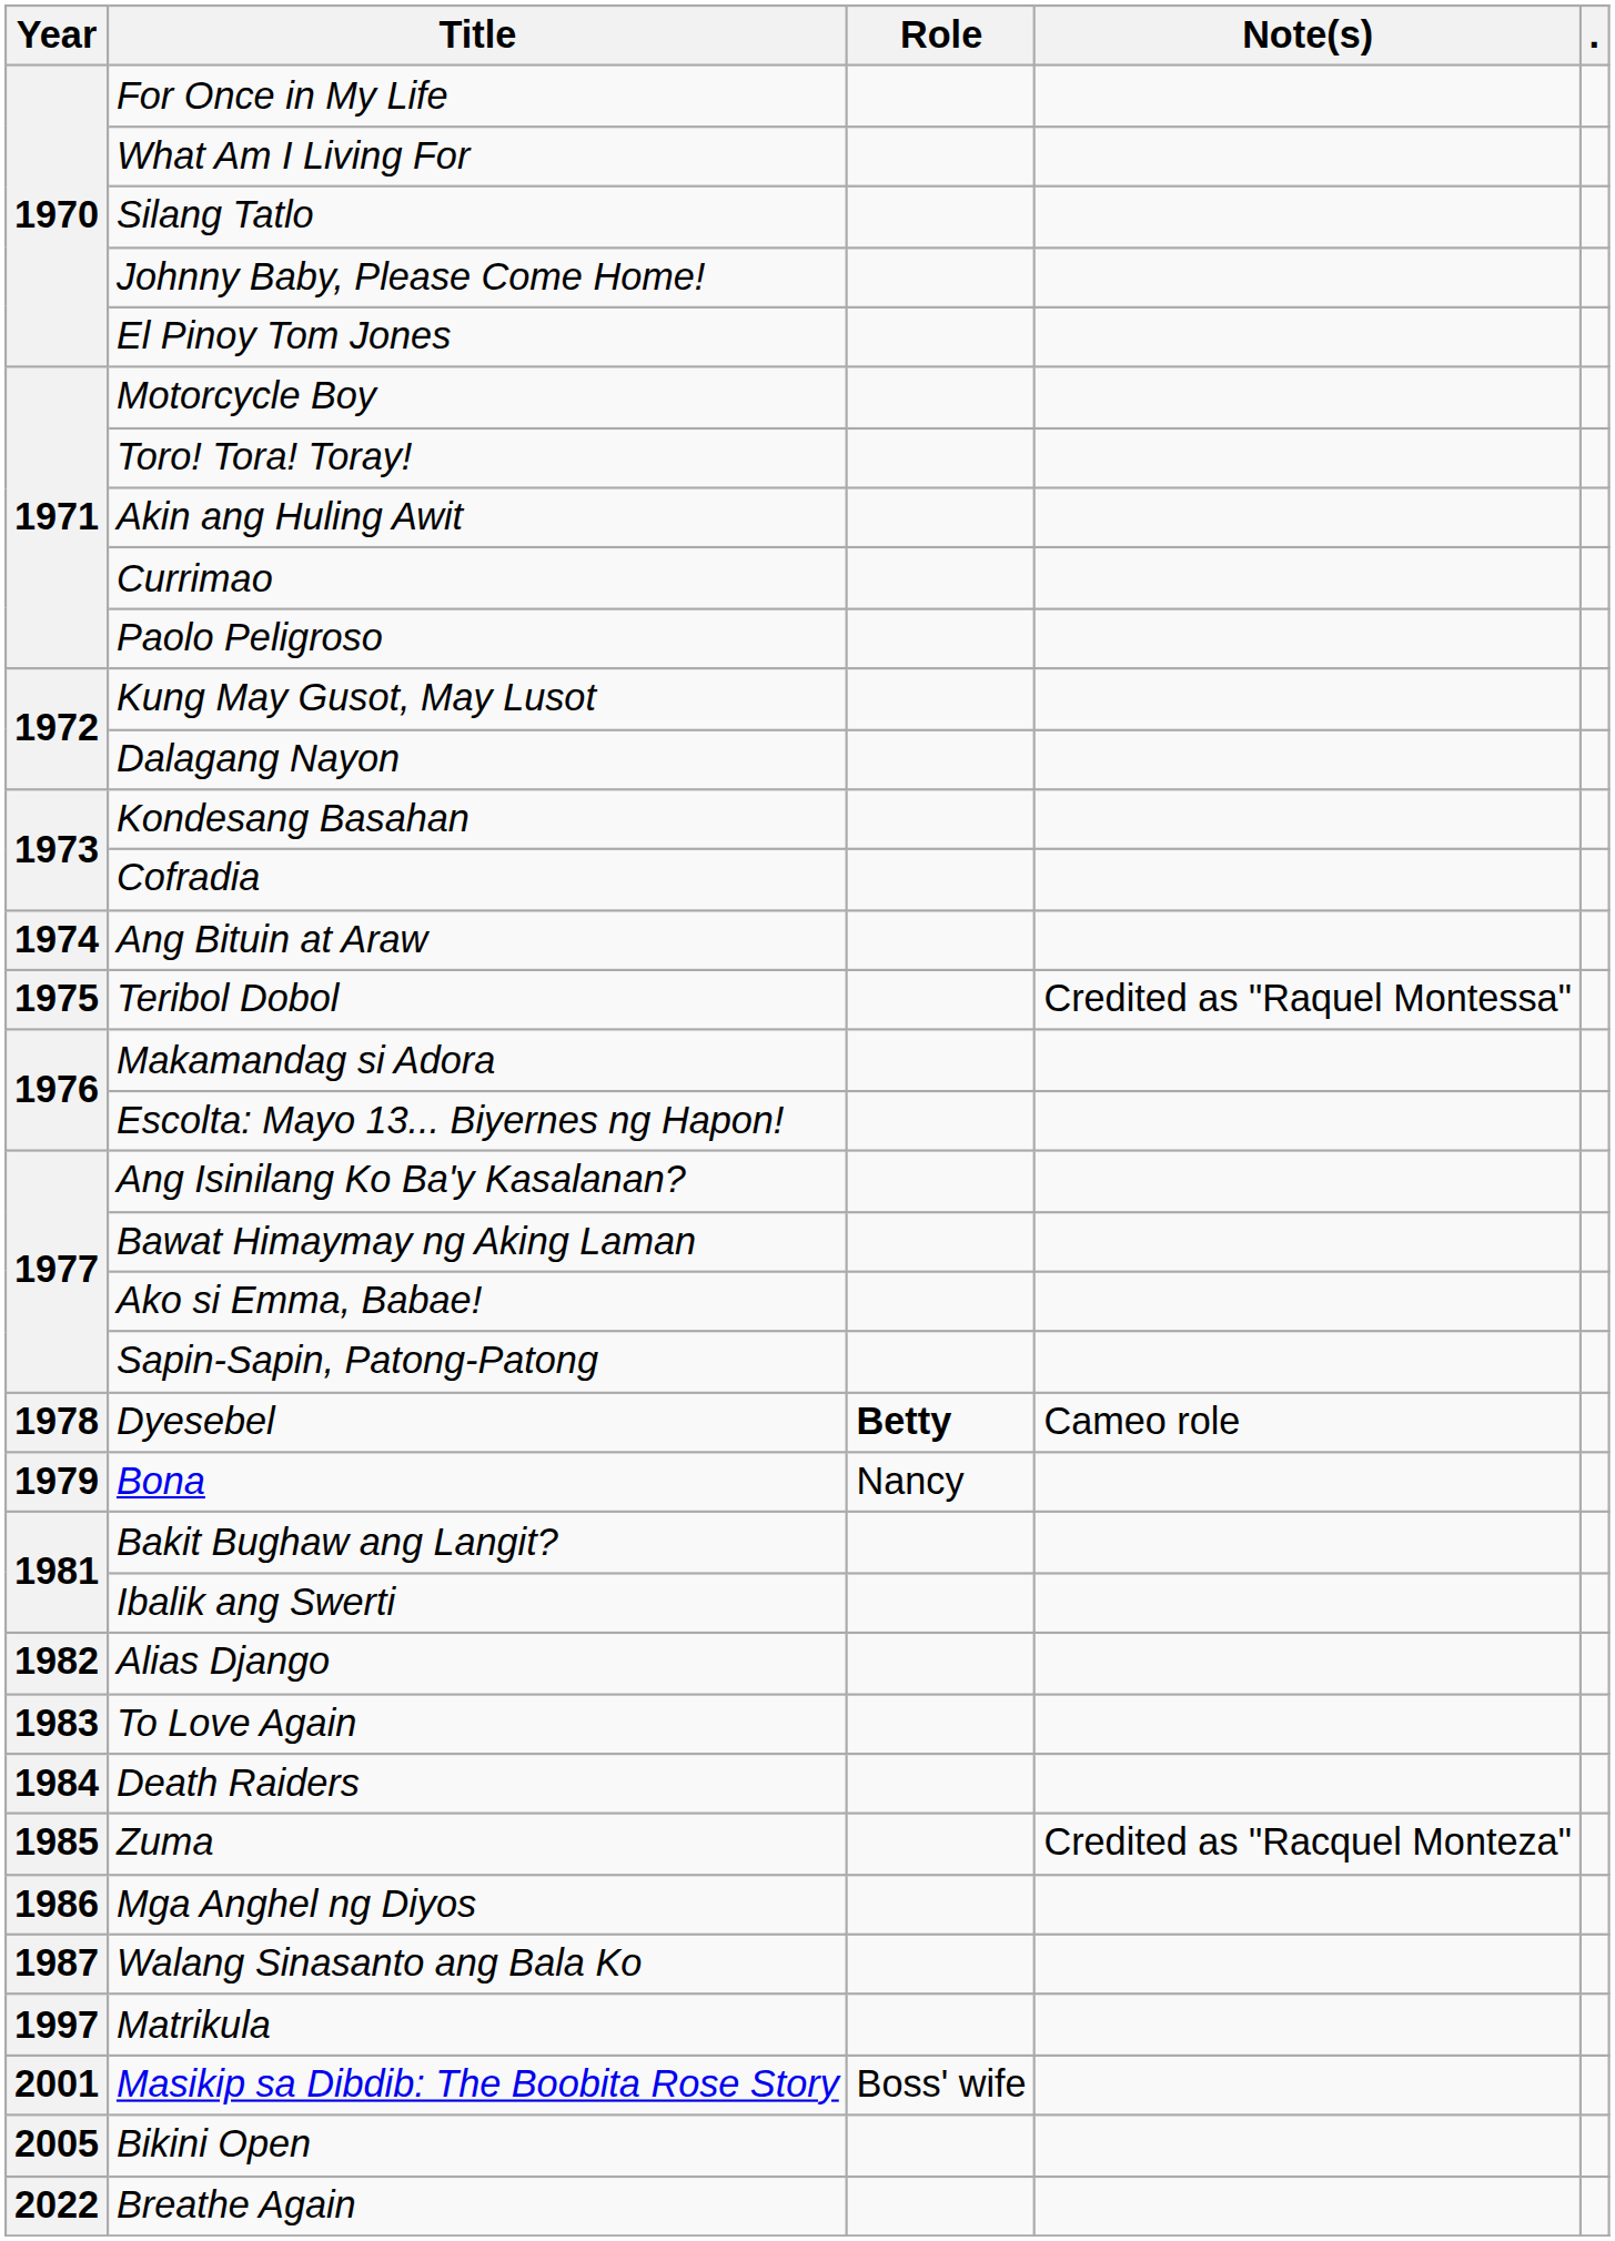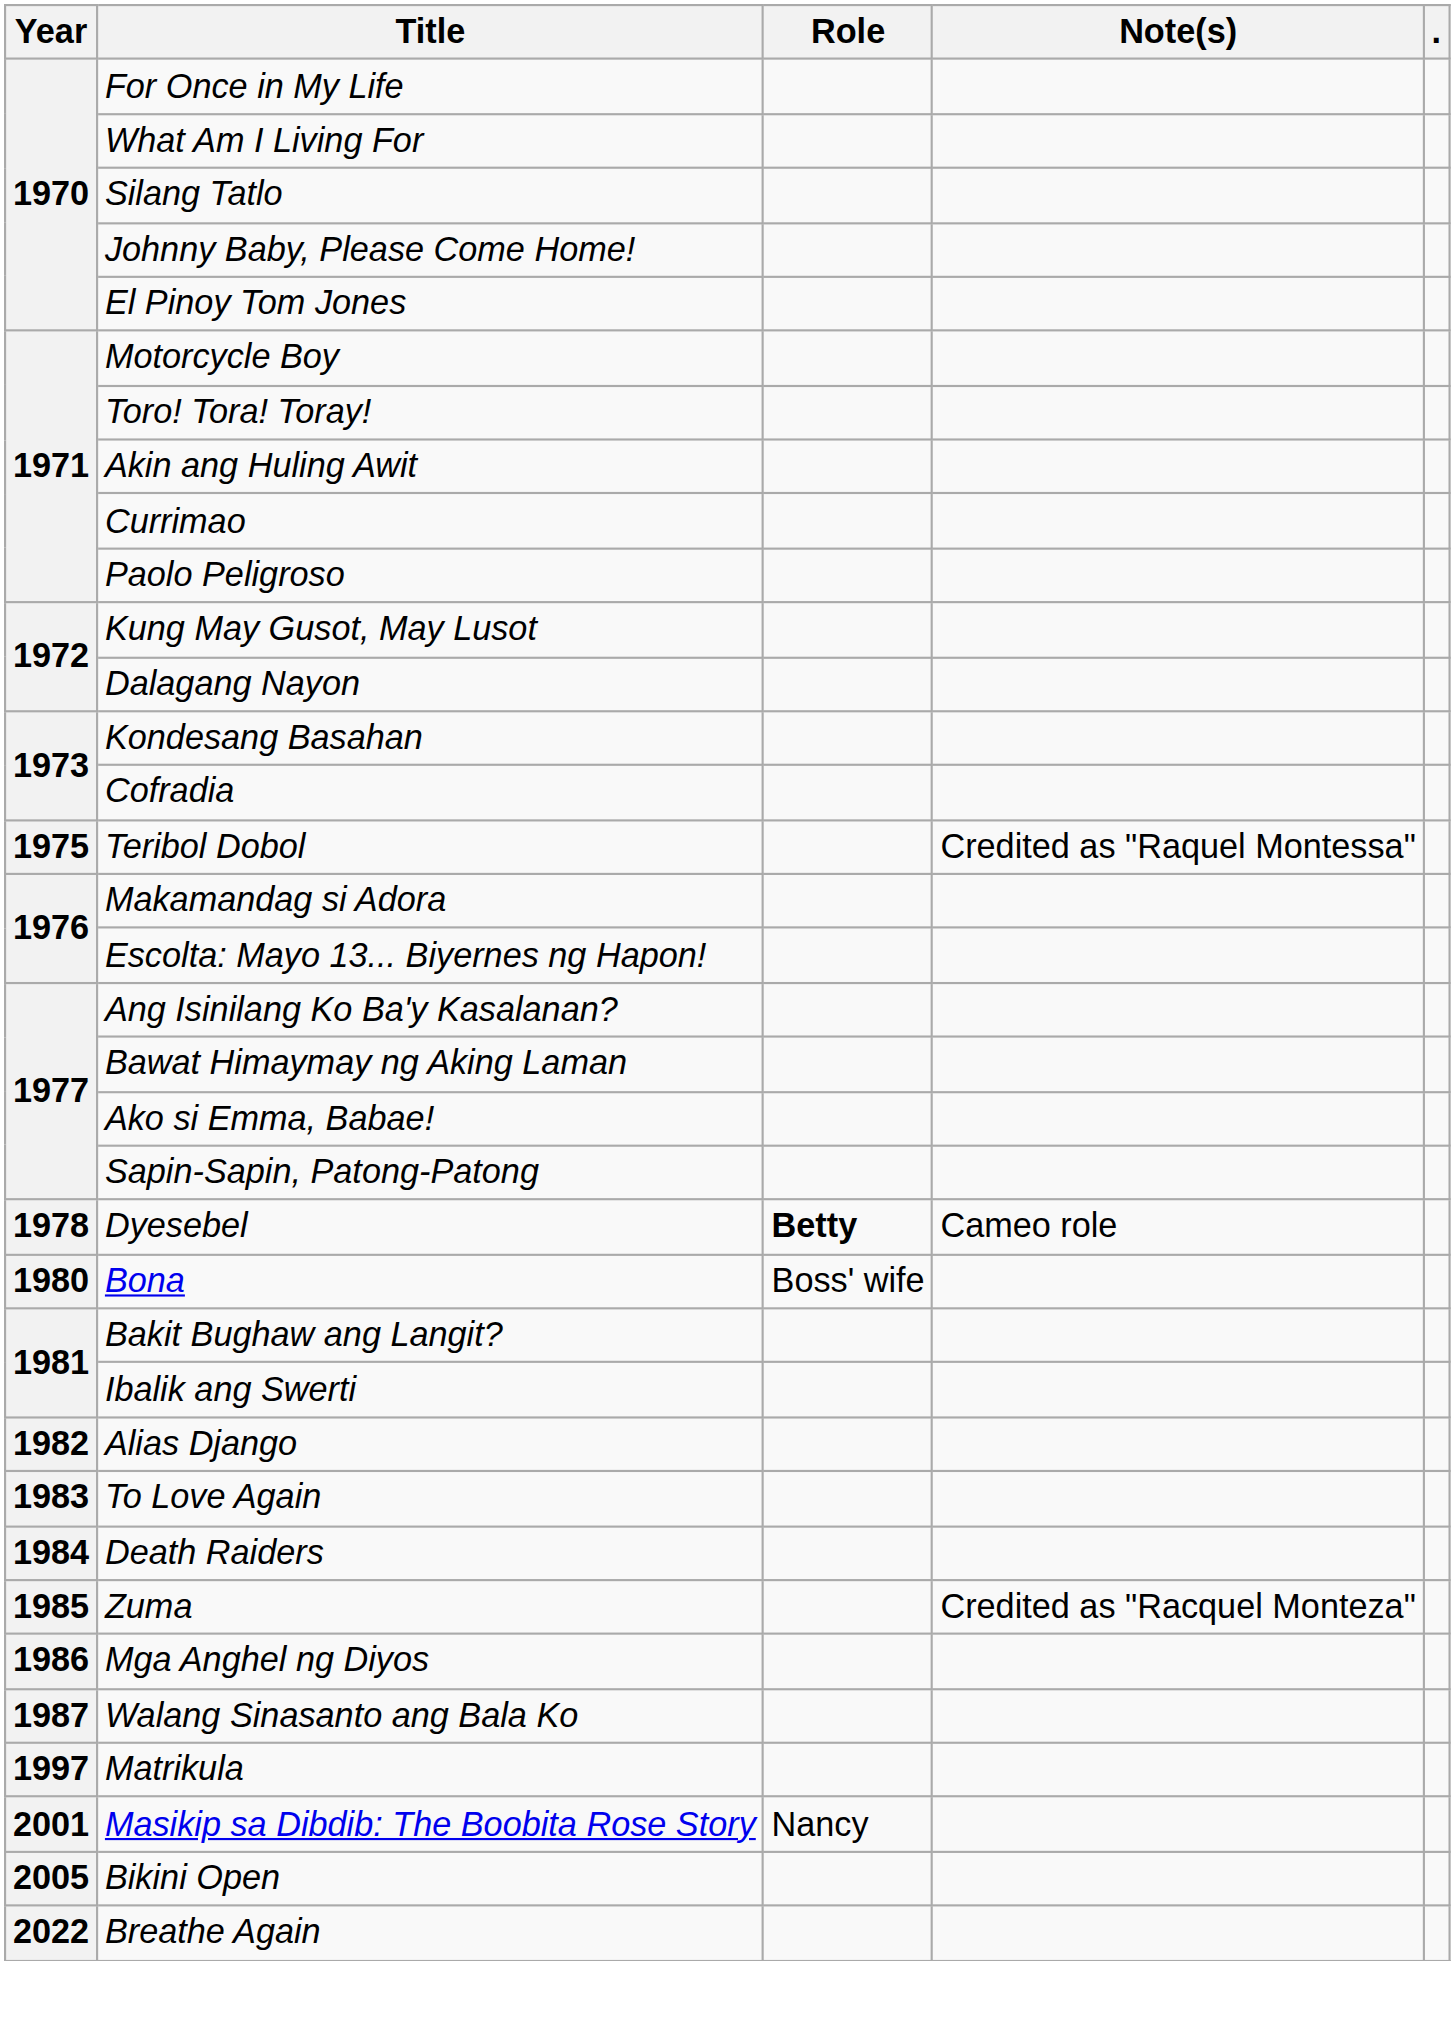- row: 1974 | Ang Bituin at Araw
Bona | Year: 1979 -> 1980
Bona | Role: Nancy -> Boss' wife
Masikip sa Dibdib: The Boobita Rose Story | Role: Boss' wife -> Nancy
